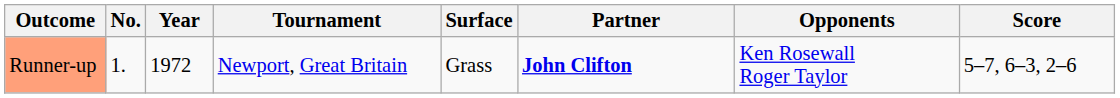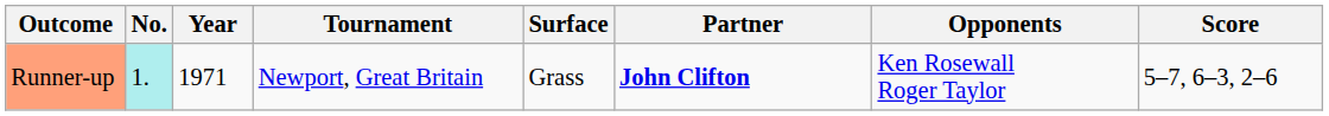Runner-up | No.: no background -> paleturquoise background
Runner-up | Year: 1972 -> 1971
